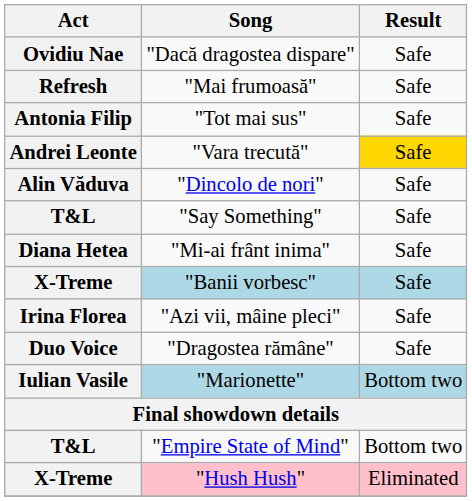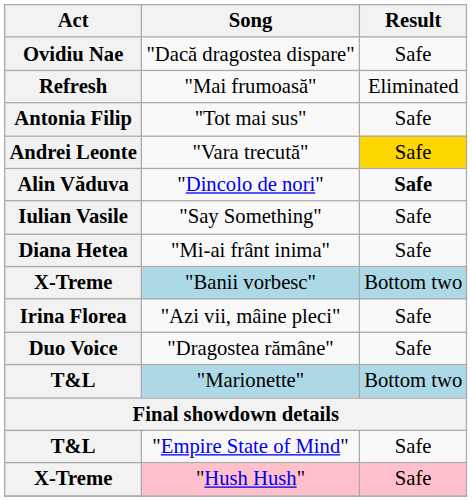"Mai frumoasă" | Result: Safe -> Eliminated
"Dincolo de nori" | Result: normal -> bold
"Say Something" | Act: T&L -> Iulian Vasile
"Banii vorbesc" | Result: Safe -> Bottom two
"Marionette" | Act: Iulian Vasile -> T&L
"Empire State of Mind" | Result: Bottom two -> Safe
"Hush Hush" | Result: Eliminated -> Safe
